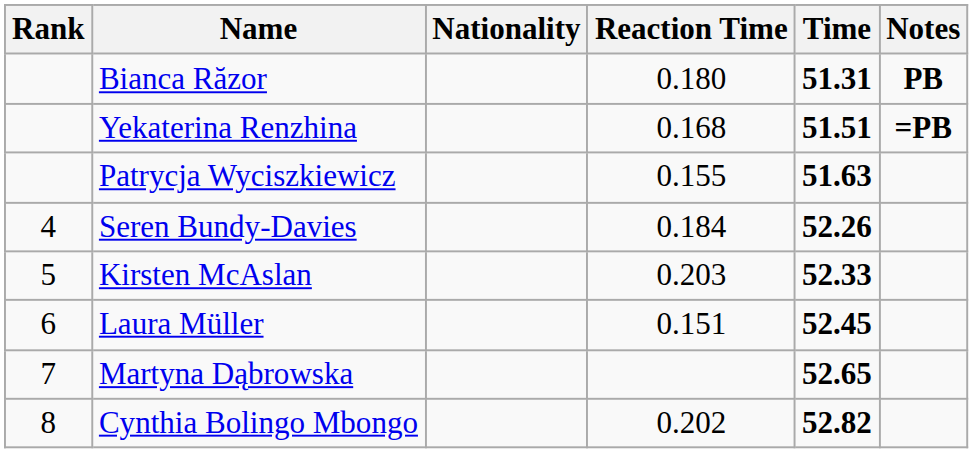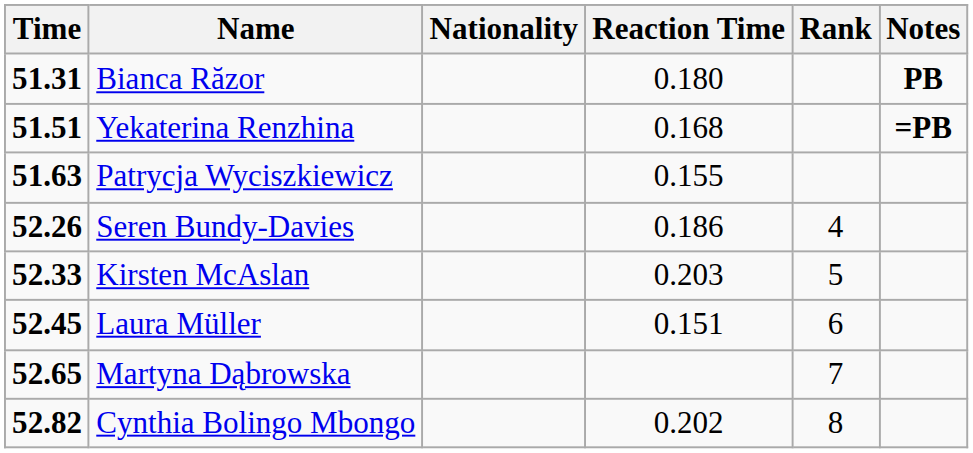columns swapped: Rank <-> Time
Seren Bundy-Davies | Reaction Time: 0.184 -> 0.186
